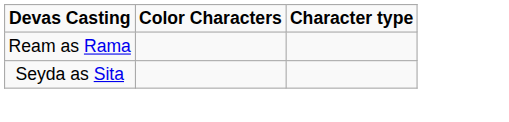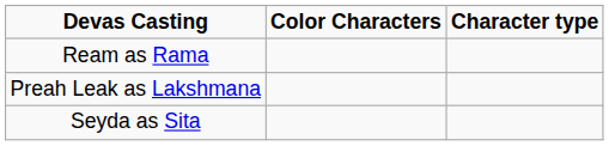+ row: Preah Leak as Lakshmana
